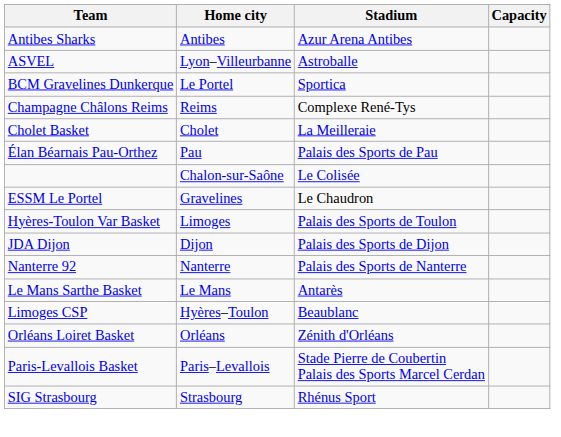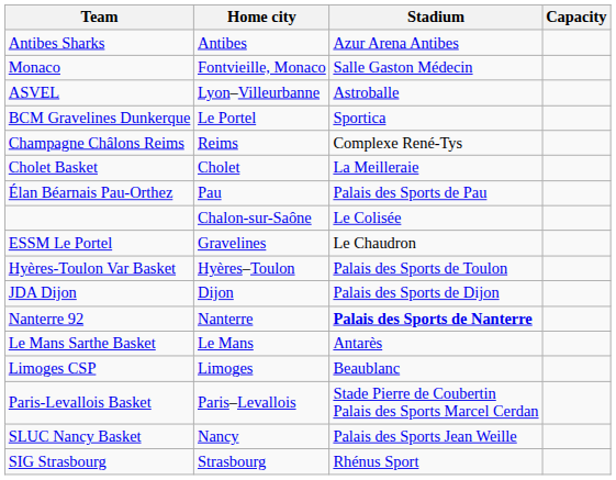+ row: Monaco | Fontvieille, Monaco | Salle Gaston Médecin
Hyères-Toulon Var Basket | Home city: Limoges -> Hyères–Toulon
Nanterre 92 | Stadium: normal -> bold
Limoges CSP | Home city: Hyères–Toulon -> Limoges
- row: Orléans Loiret Basket | Orléans | Zénith d'Orléans
+ row: SLUC Nancy Basket | Nancy | Palais des Sports Jean Weille
